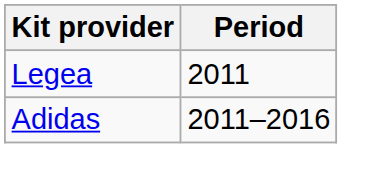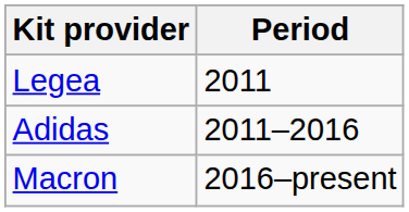+ row: Macron | 2016–present
